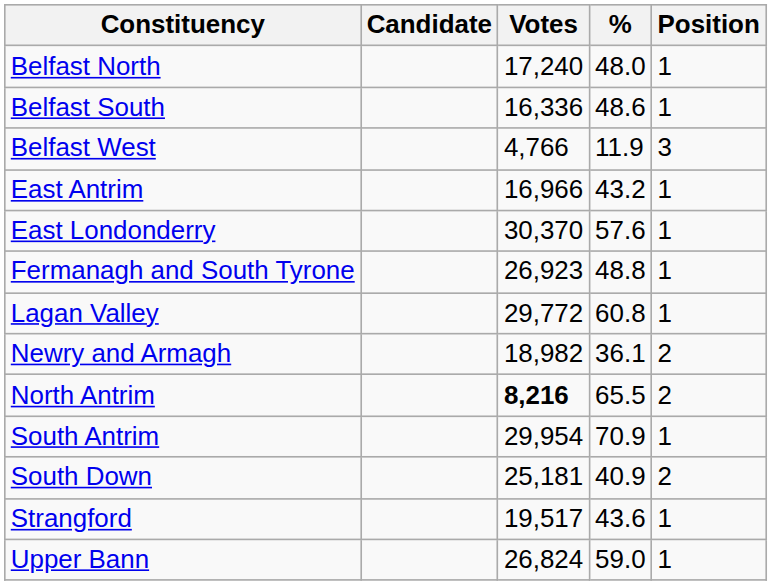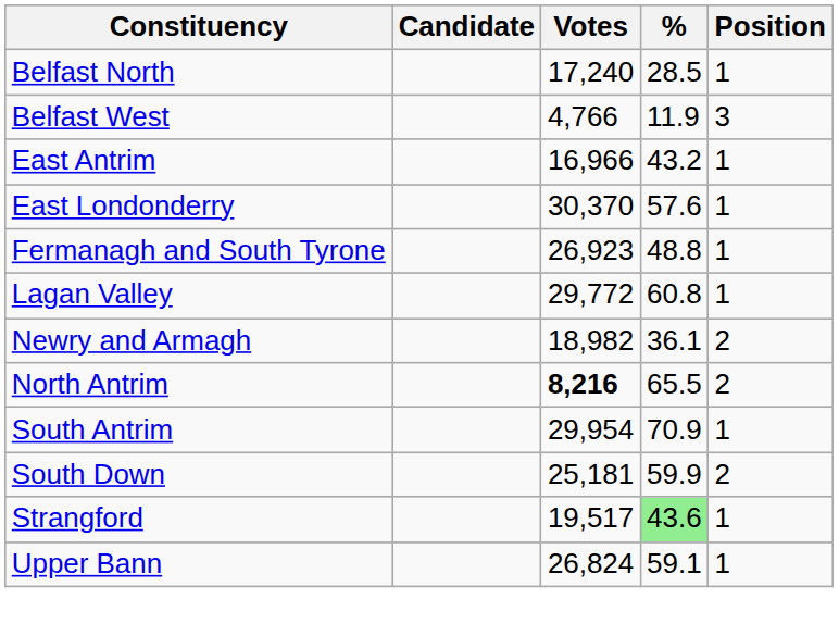Belfast North | %: 48.0 -> 28.5
- row: Belfast South | 16,336 | 48.6 | 1
South Down | %: 40.9 -> 59.9
Strangford | %: no background -> lightgreen background
Upper Bann | %: 59.0 -> 59.1
